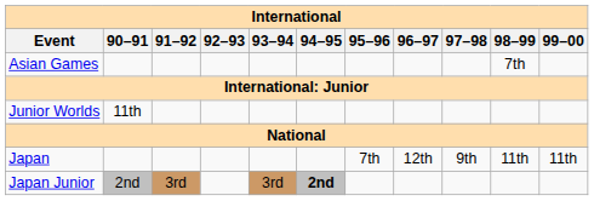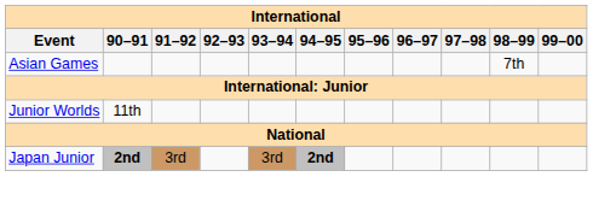- row: Japan | 7th | 12th | 9th | 11th | 11th
Japan Junior | 90–91: normal -> bold
